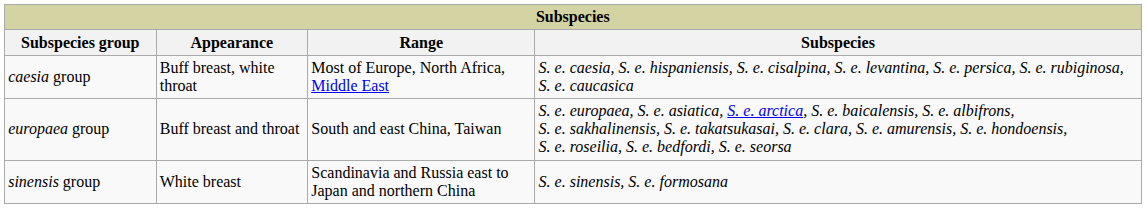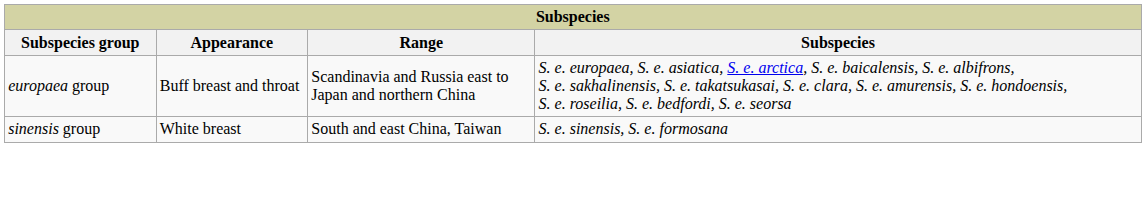- row: caesia group | Buff breast, white throat | Most of Europe, North Africa, Middle East | S. e. caesia, S. e. hispaniensis, S. e. cisalpina, S. e. levantina, S. e. persica, S. e. rubiginosa, S. e. caucasica
europaea group | Range: South and east China, Taiwan -> Scandinavia and Russia east to Japan and northern China
sinensis group | Range: Scandinavia and Russia east to Japan and northern China -> South and east China, Taiwan
